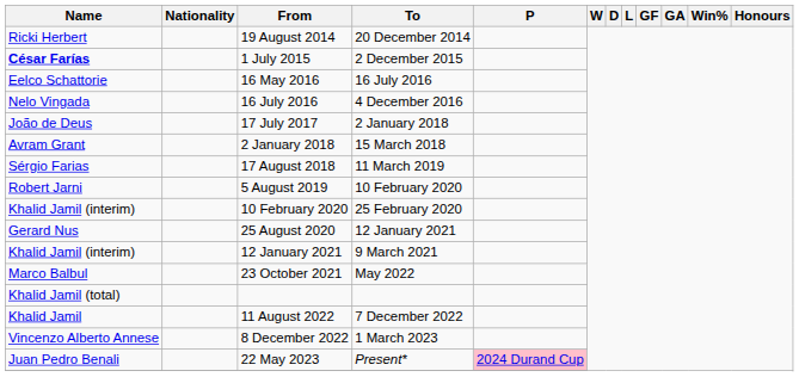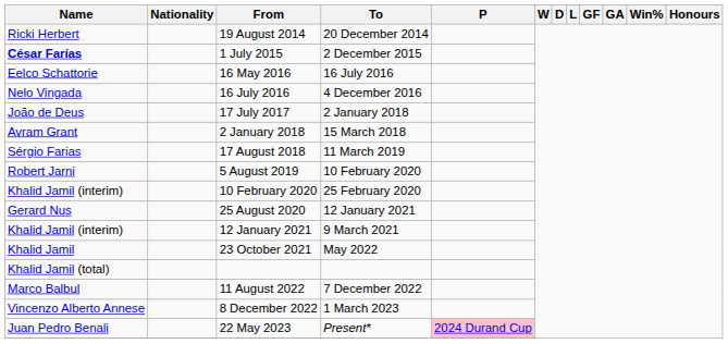23 October 2021 | Name: Marco Balbul -> Khalid Jamil
11 August 2022 | Name: Khalid Jamil -> Marco Balbul
